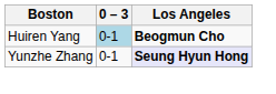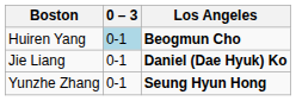+ row: Jie Liang | 0-1 | Daniel (Dae Hyuk) Ko
Yunzhe Zhang | Los Angeles: lavender background -> no background
